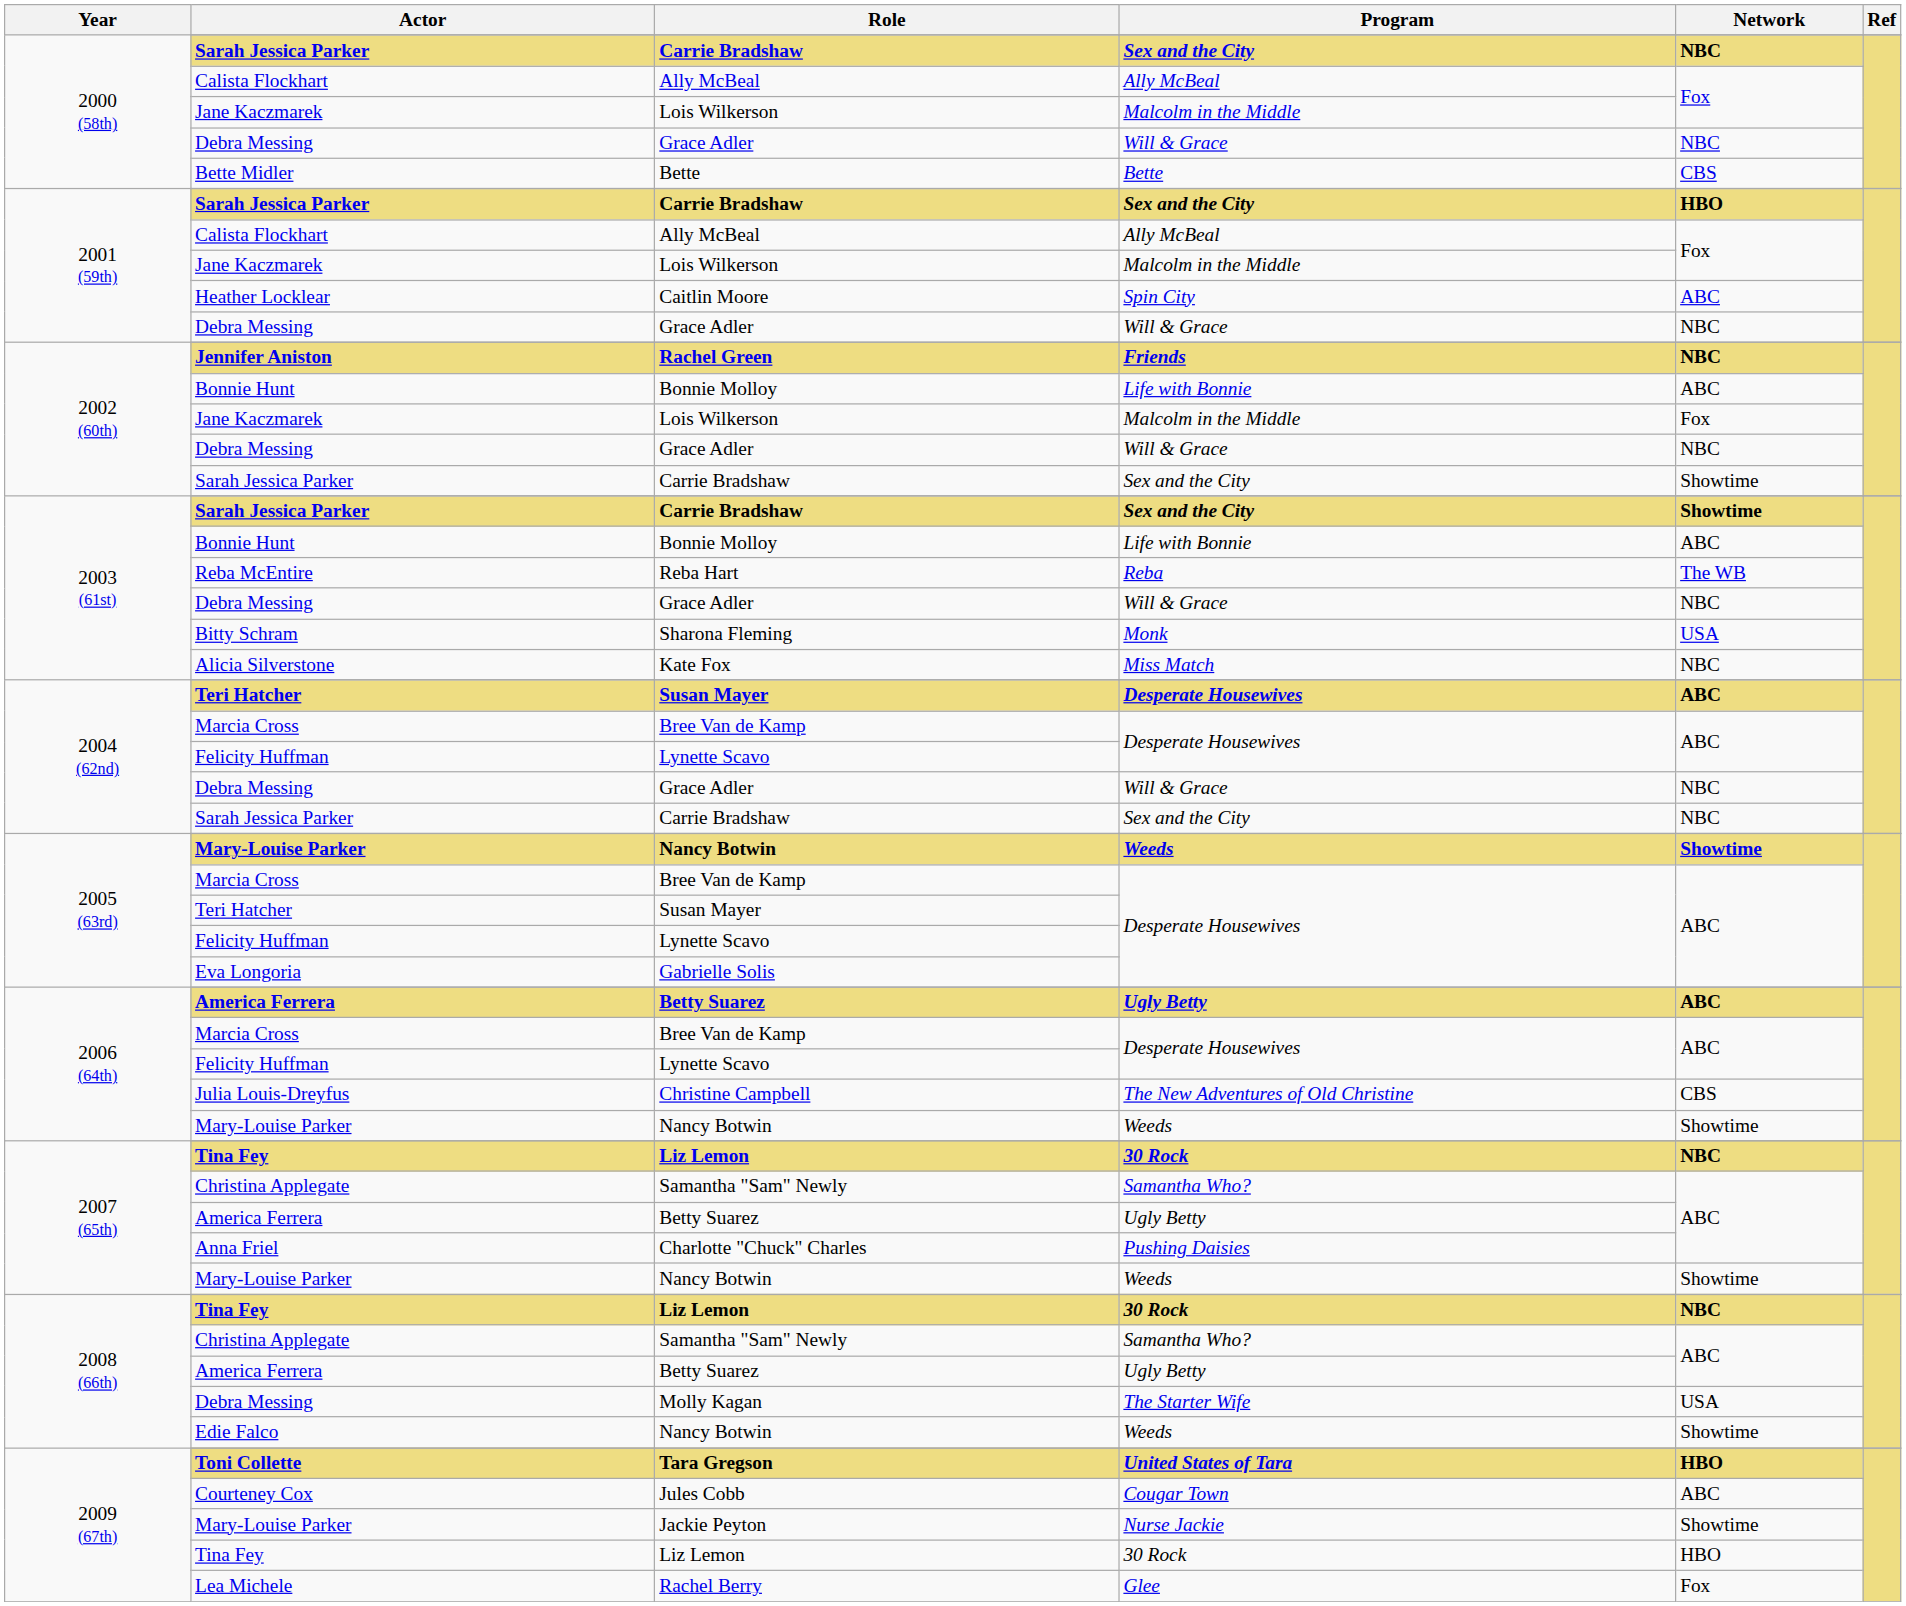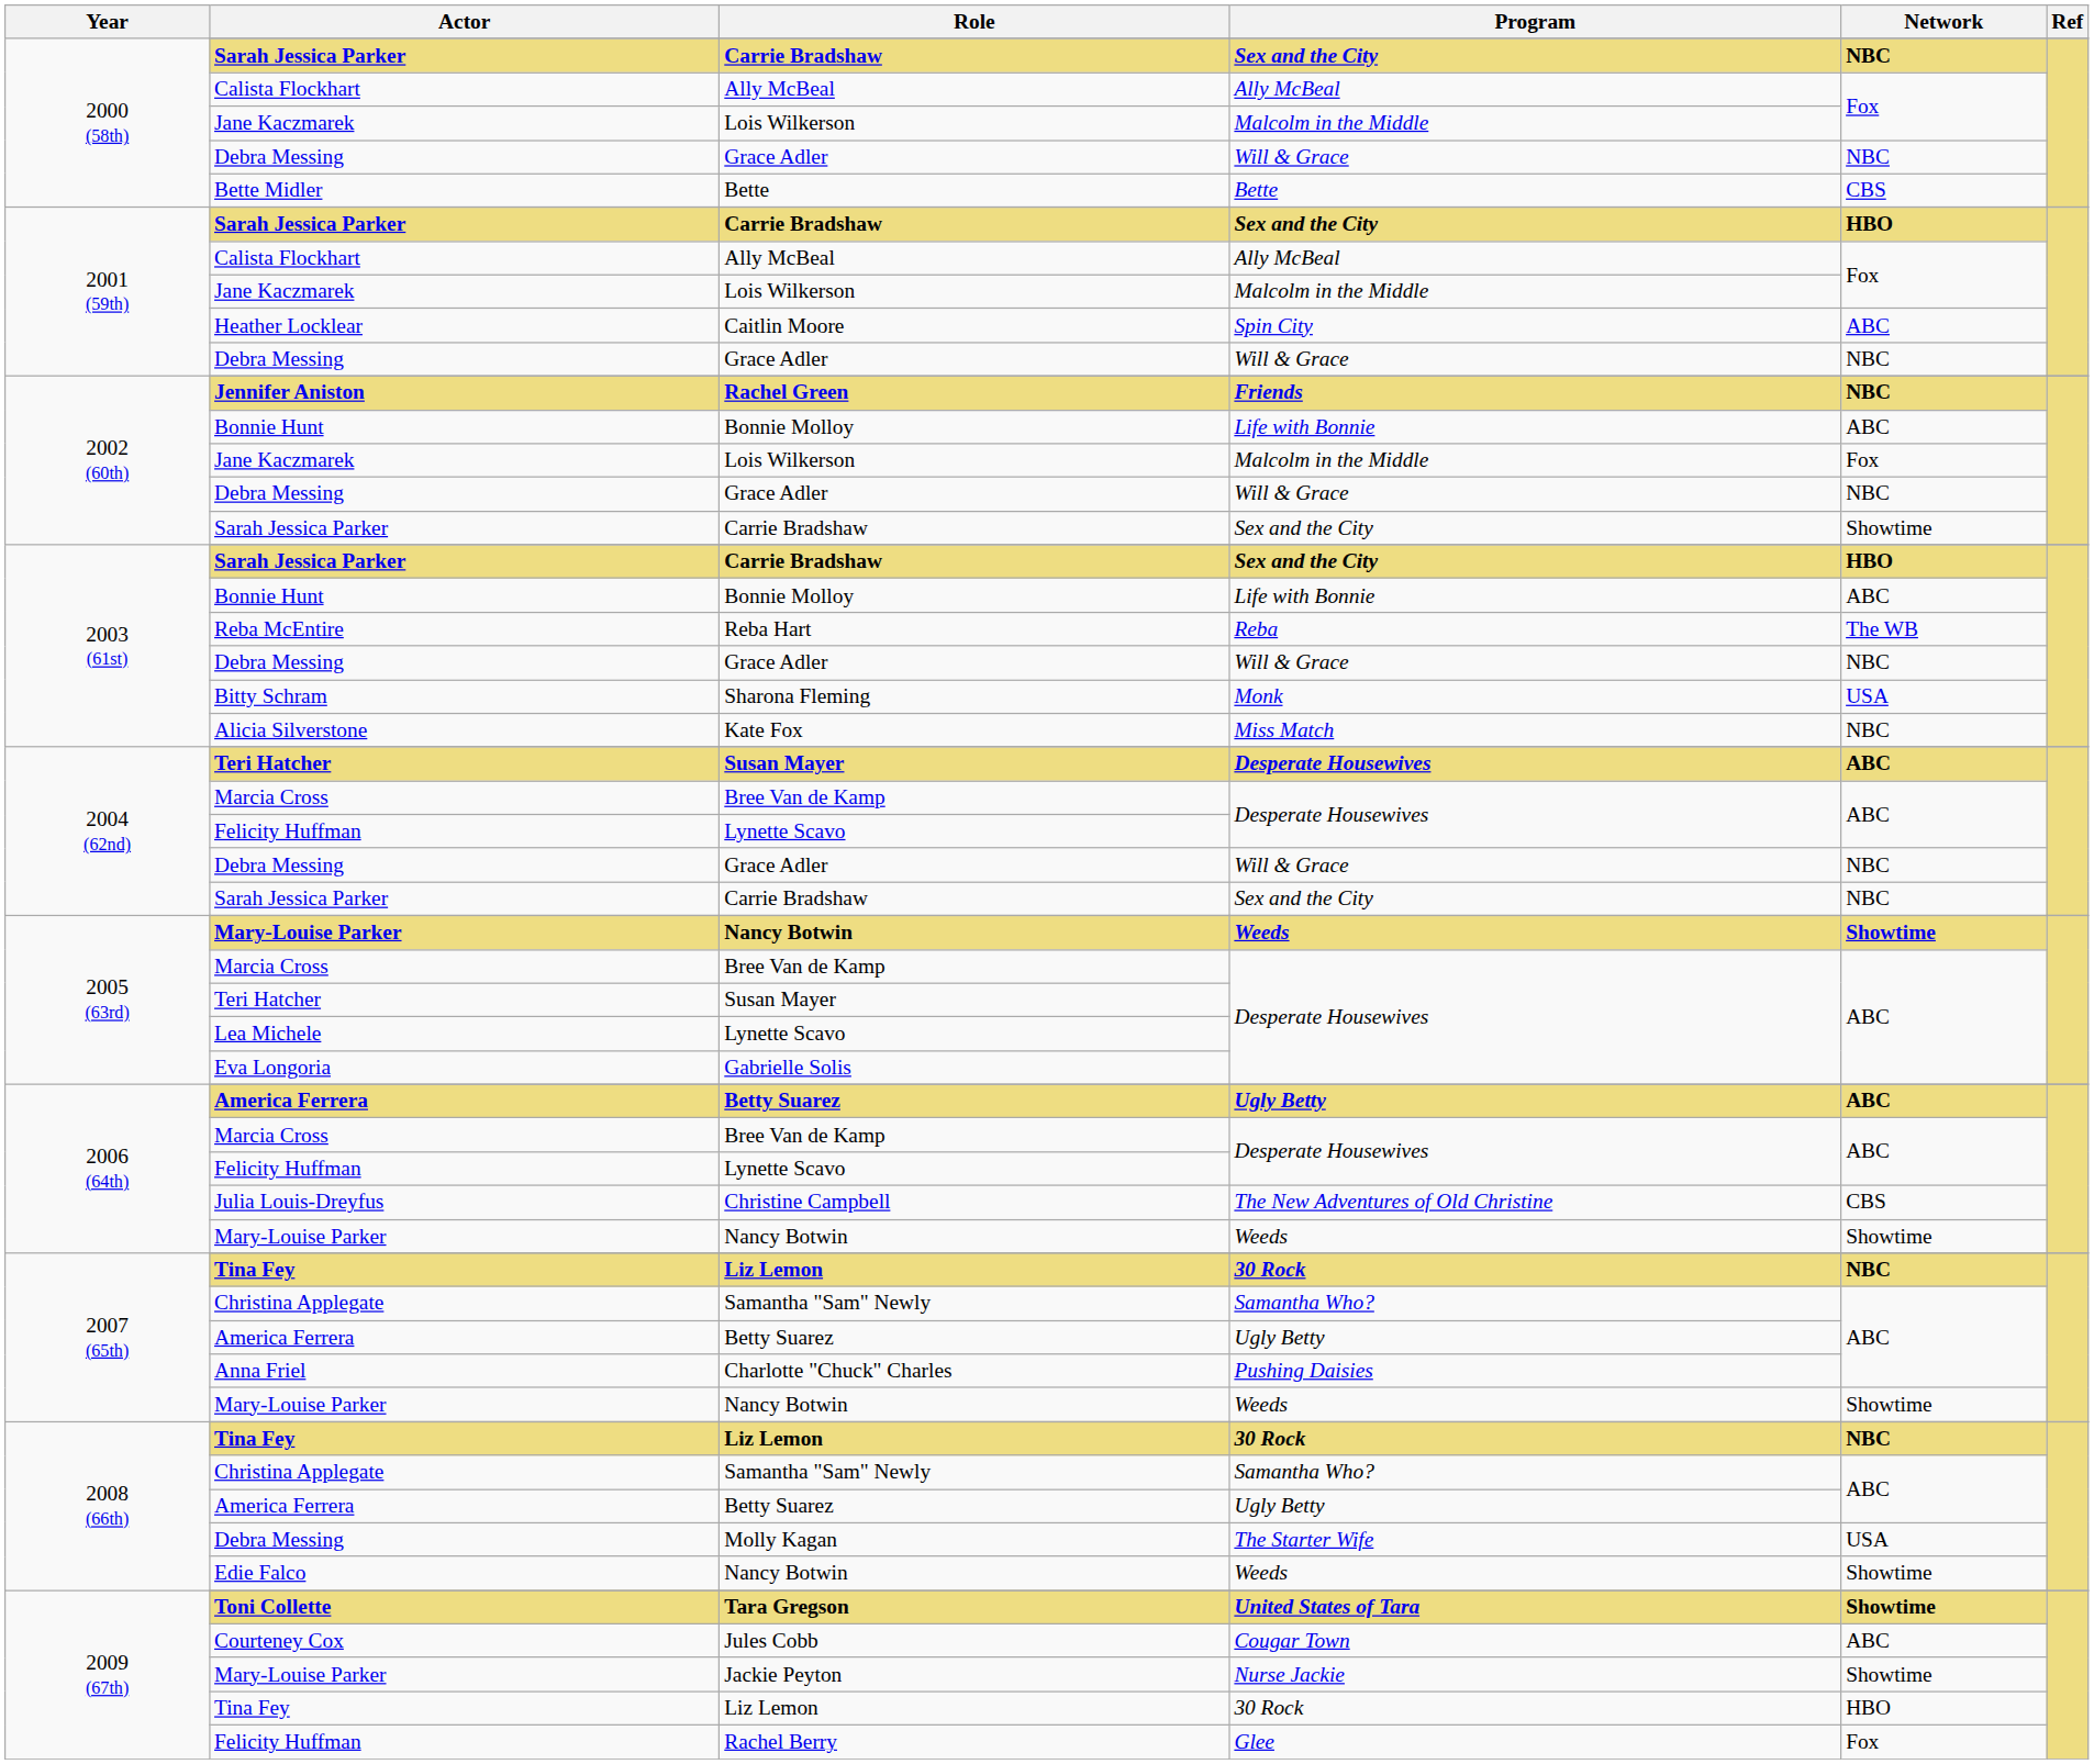2003 (61st) / Carrie Bradshaw | Network: Showtime -> HBO
2005 (63rd) / Lynette Scavo | Actor: Felicity Huffman -> Lea Michele
Tara Gregson | Network: HBO -> Showtime
Rachel Berry | Actor: Lea Michele -> Felicity Huffman
